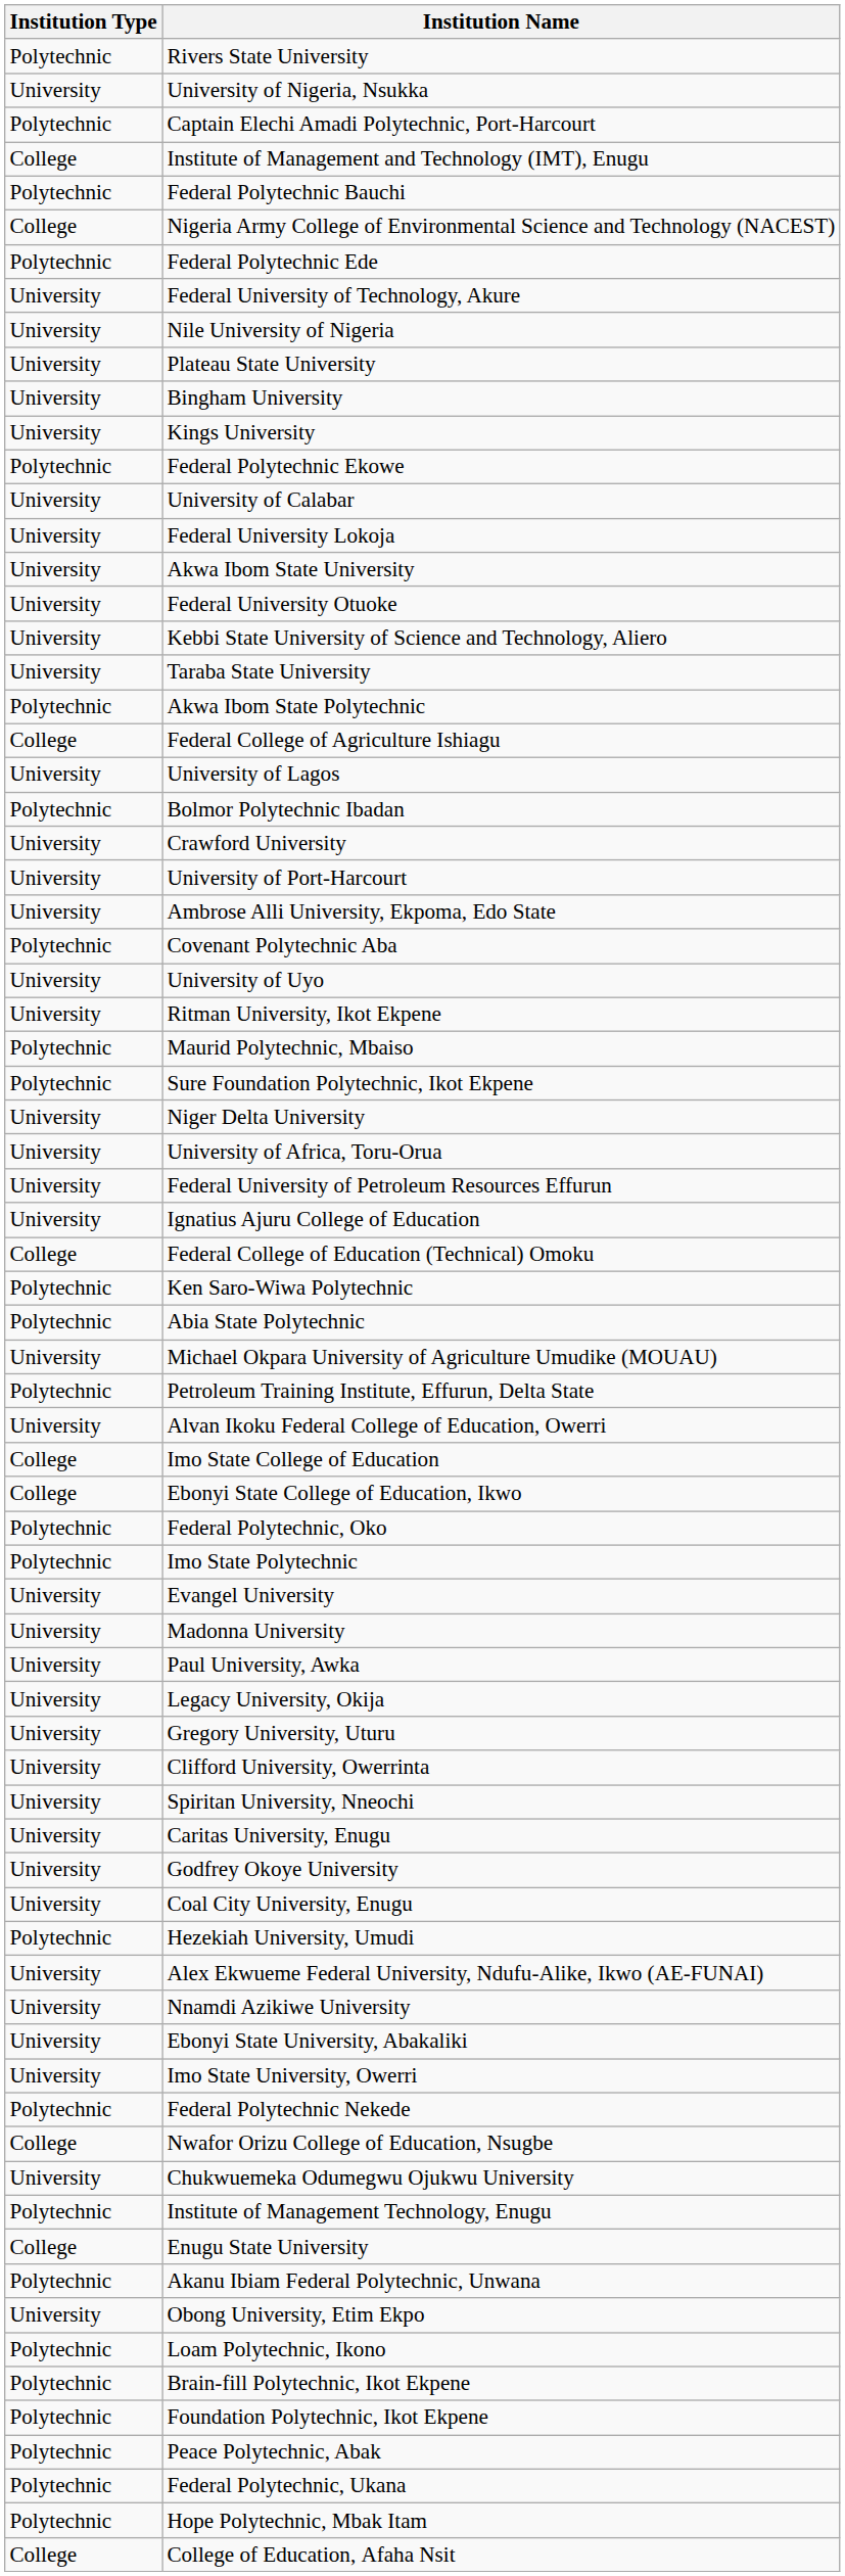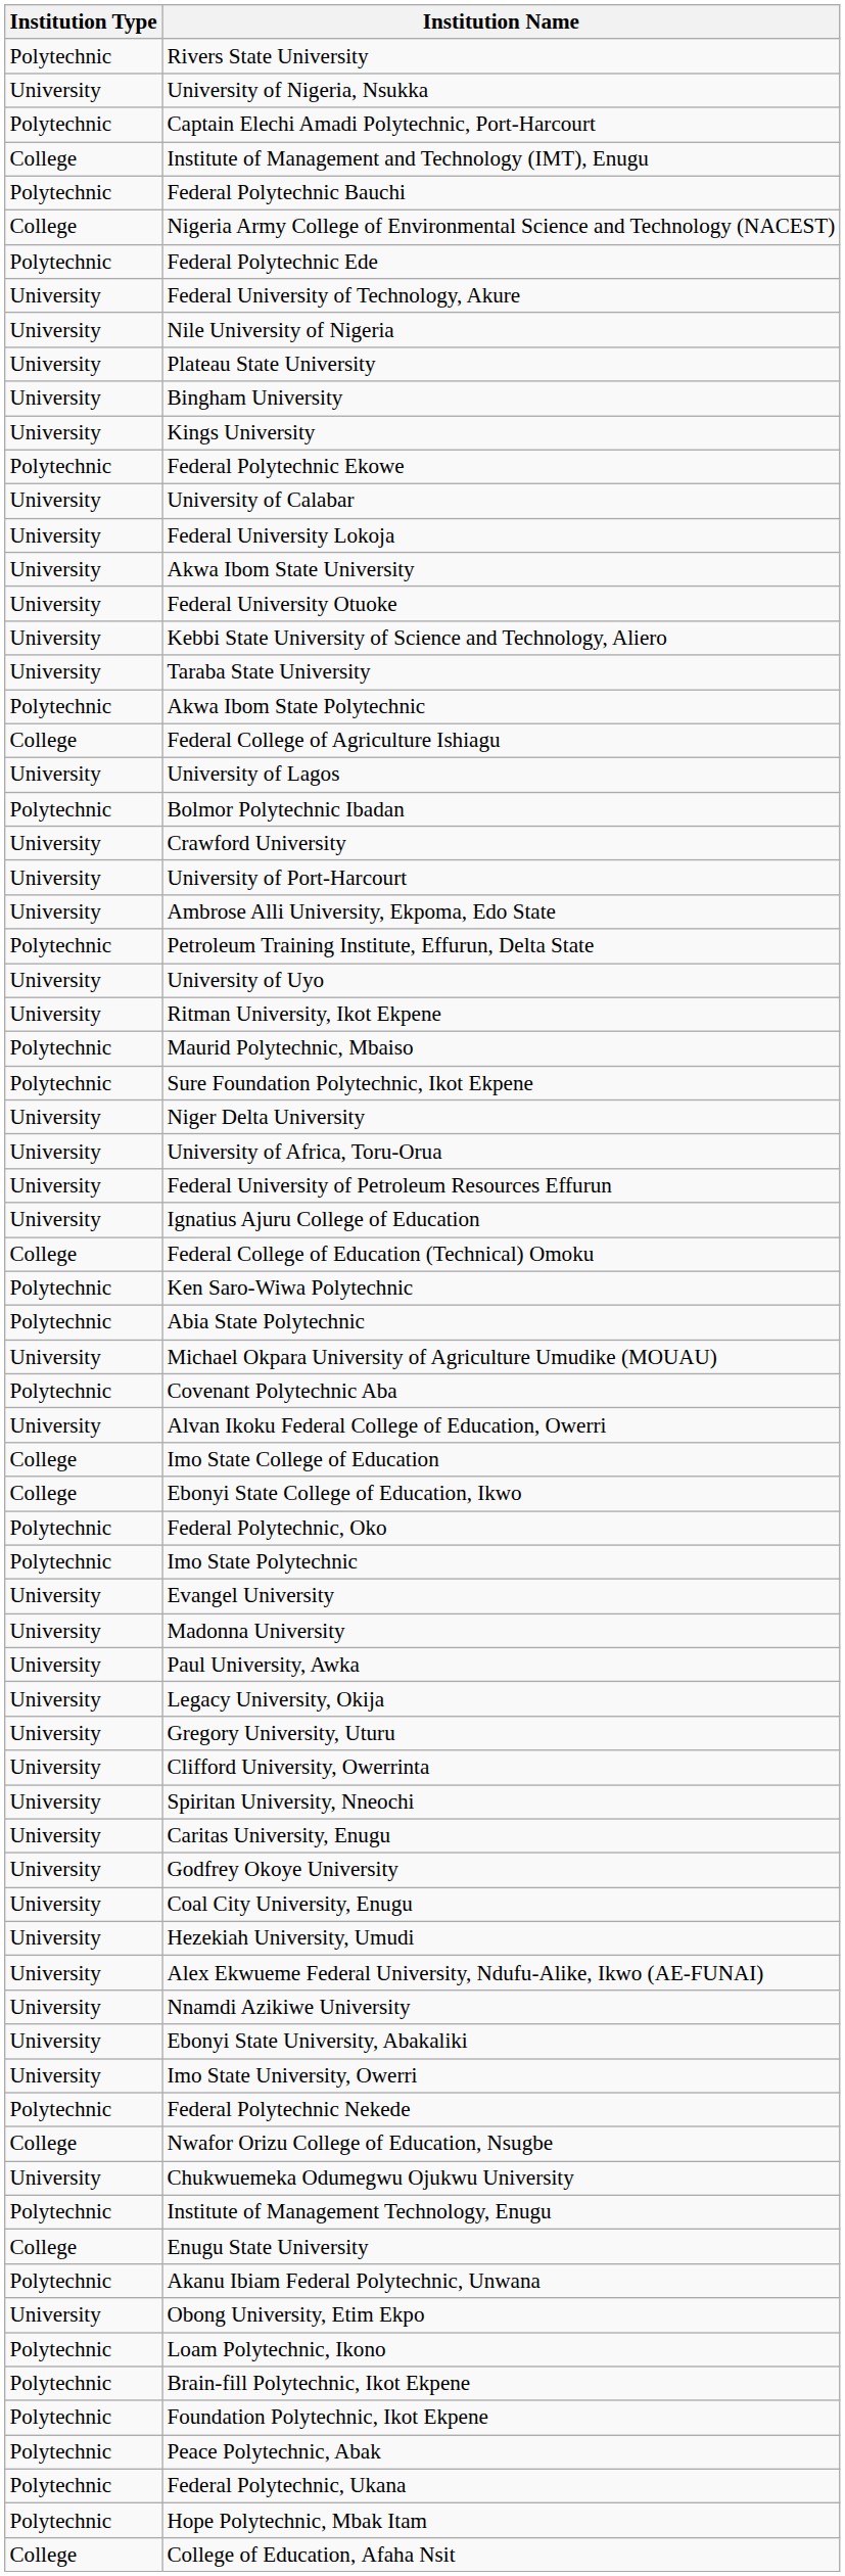rows swapped: Petroleum Training Institute, Effurun, Delta State <-> Covenant Polytechnic Aba
Hezekiah University, Umudi | Institution Type: Polytechnic -> University
